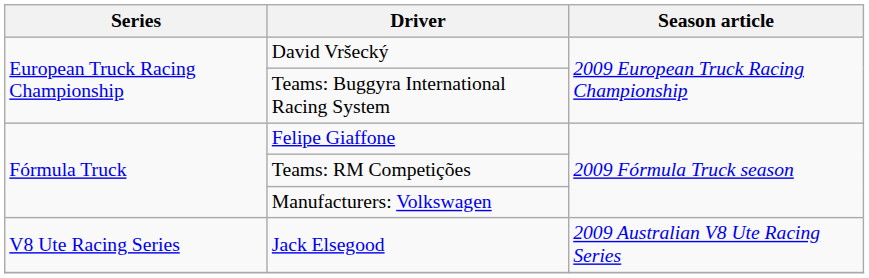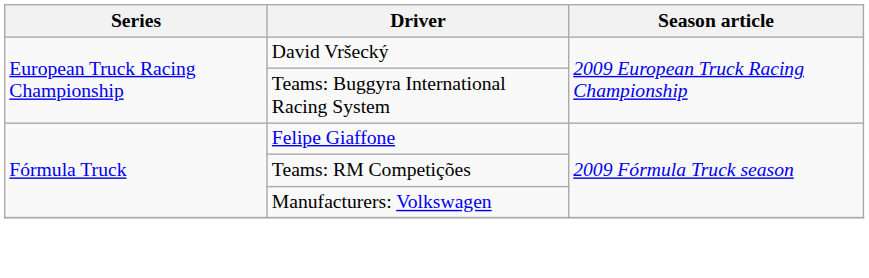- row: V8 Ute Racing Series | Jack Elsegood | 2009 Australian V8 Ute Racing Series
